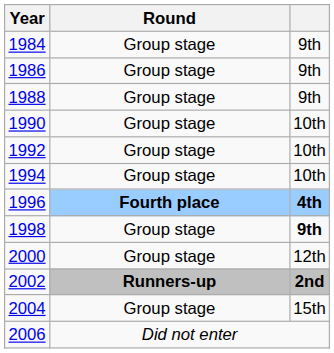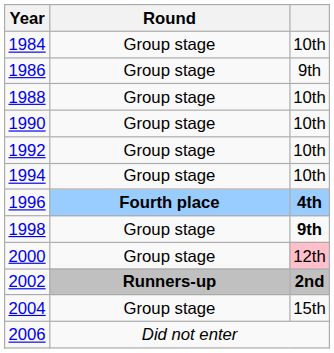1984 | column 3: 9th -> 10th
1988 | column 3: 9th -> 10th
2000 | column 3: no background -> pink background
